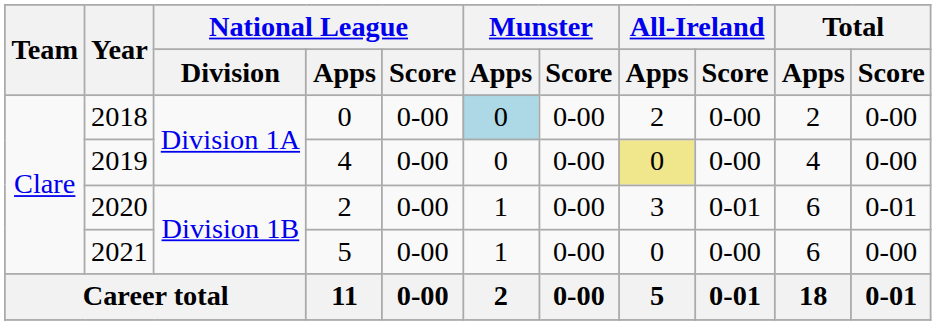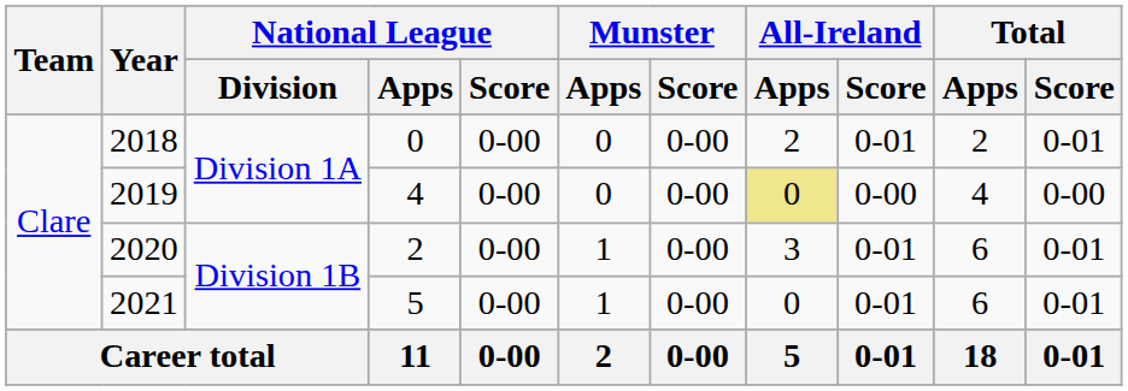2018 | Munster / Apps: lightblue background -> no background
2018 | All-Ireland / Score: 0-00 -> 0-01
2018 | Total / Score: 0-00 -> 0-01
2021 | All-Ireland / Score: 0-00 -> 0-01
2021 | Total / Score: 0-00 -> 0-01
